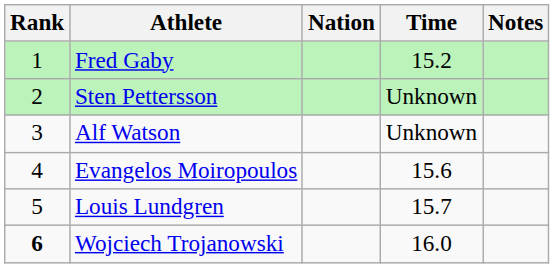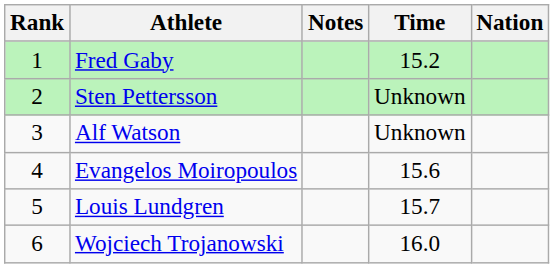columns swapped: Nation <-> Notes
Wojciech Trojanowski | Rank: bold -> normal
